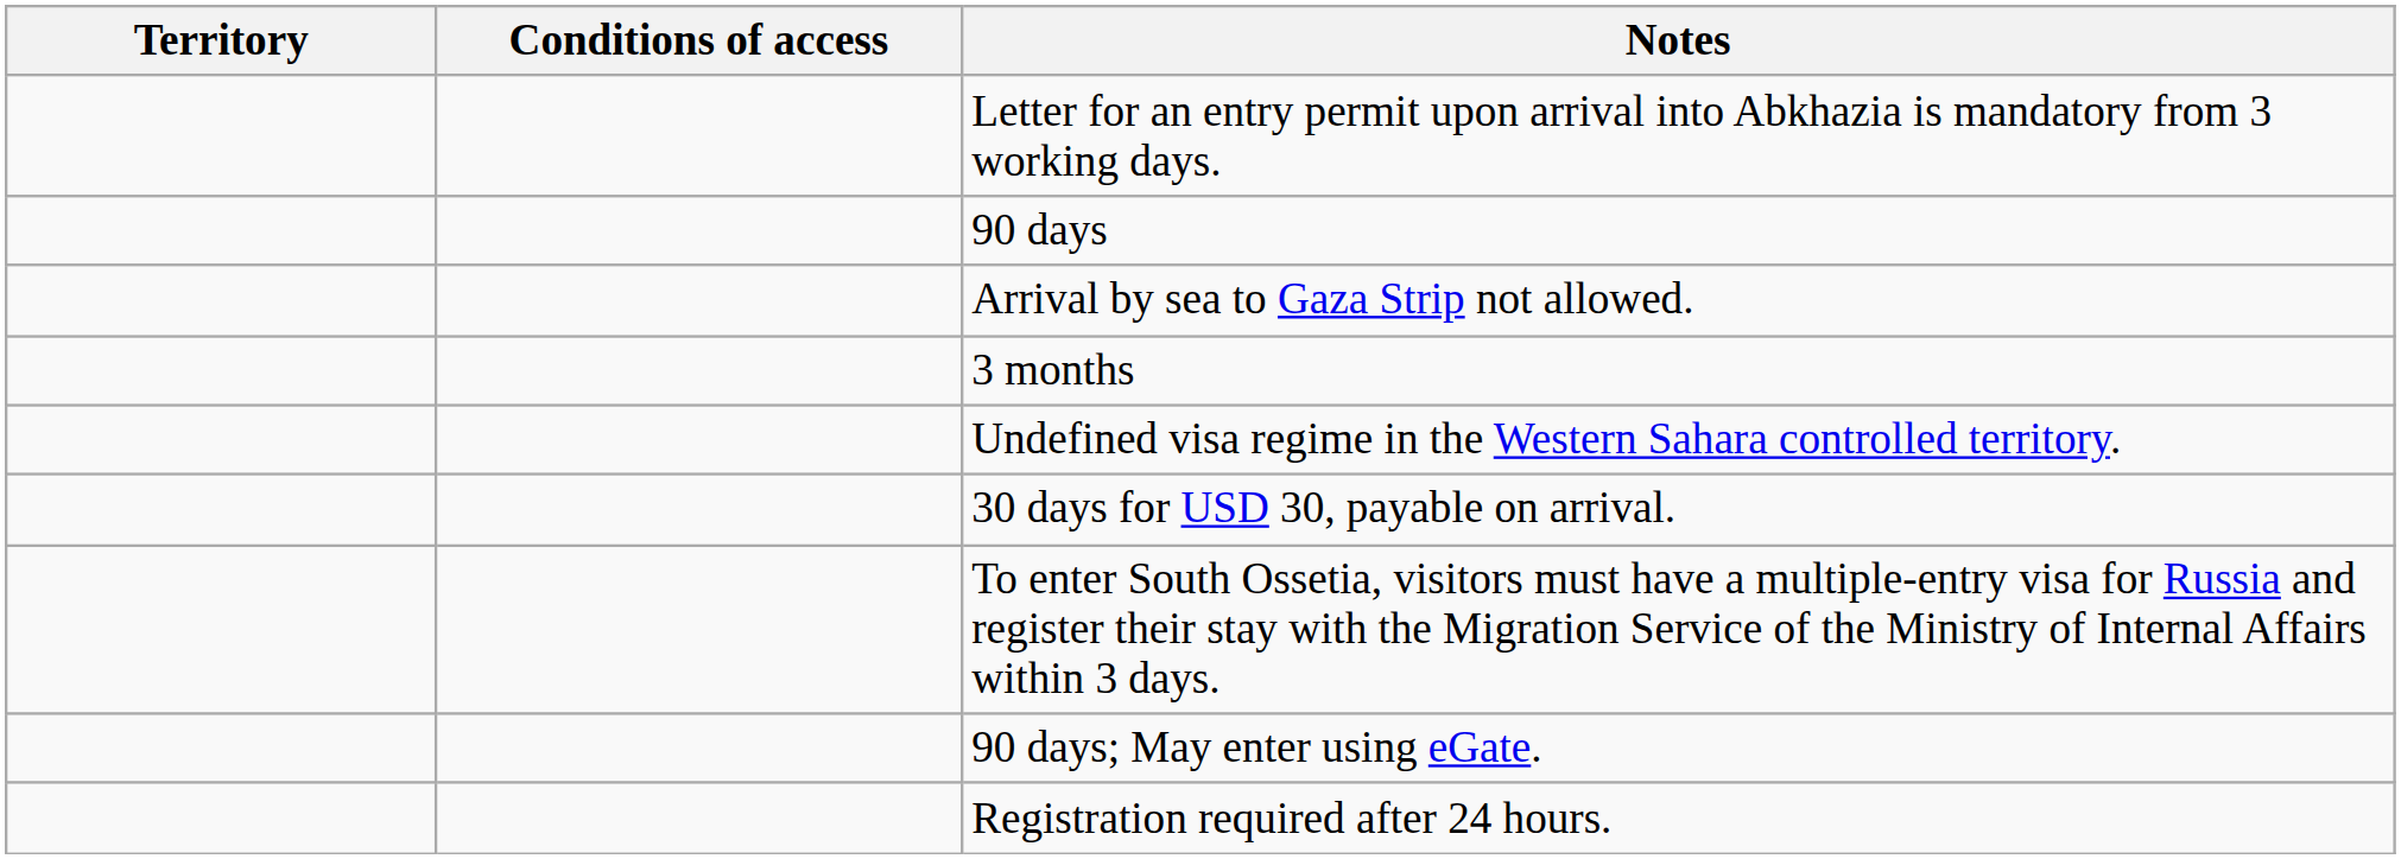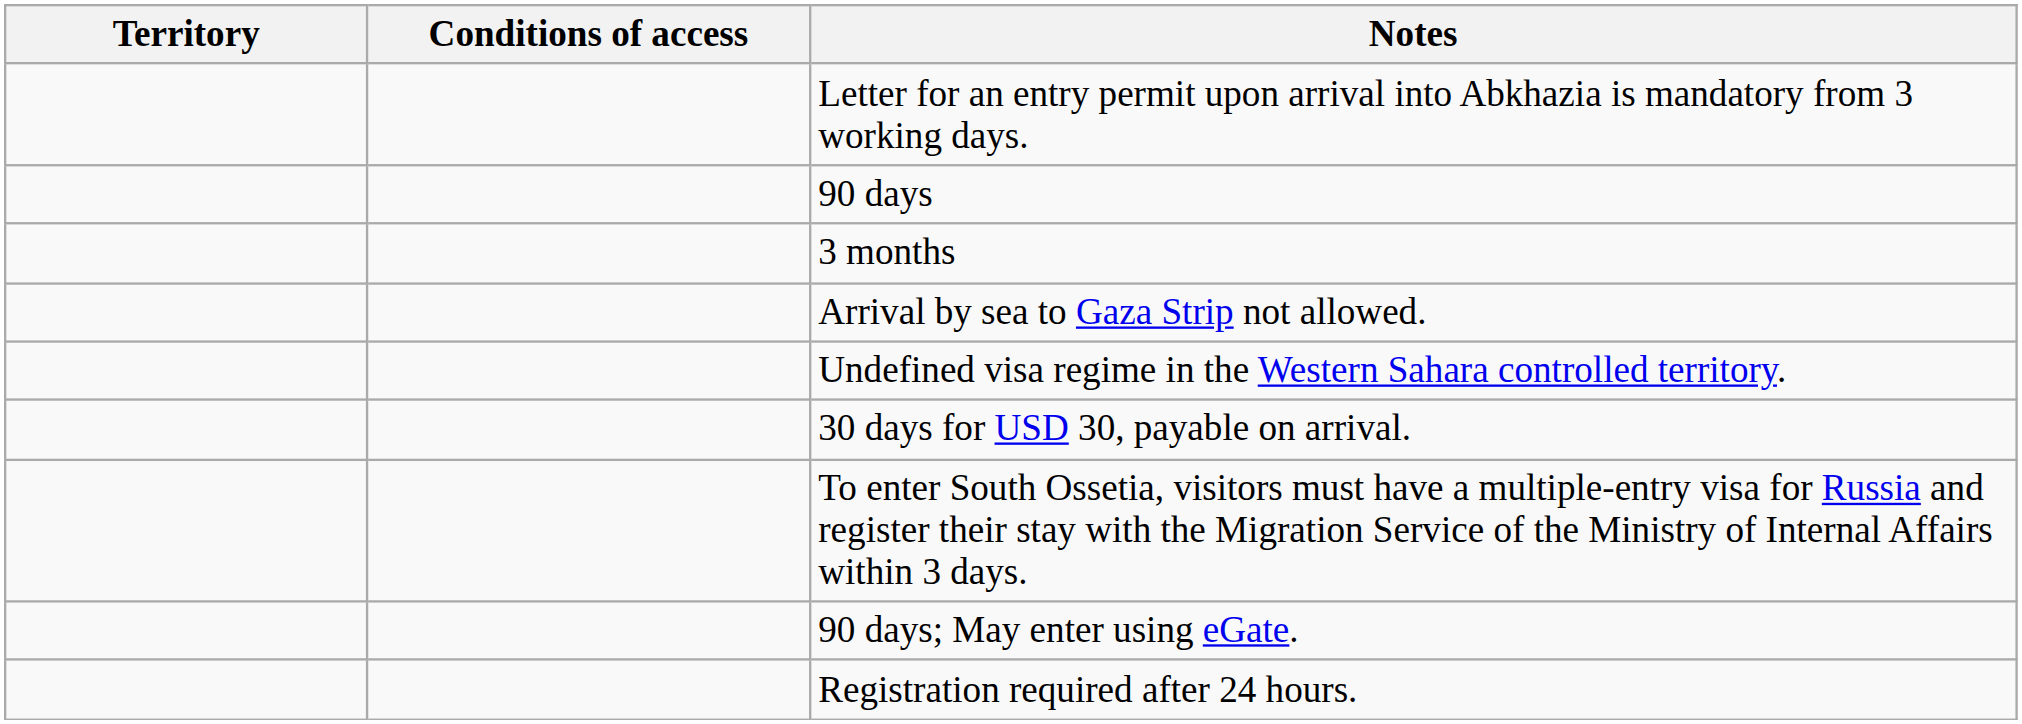rows swapped: 3 months <-> Arrival by sea to Gaza Strip not allowed.
